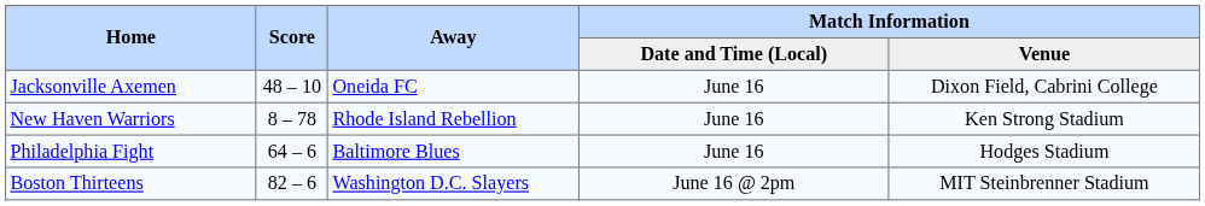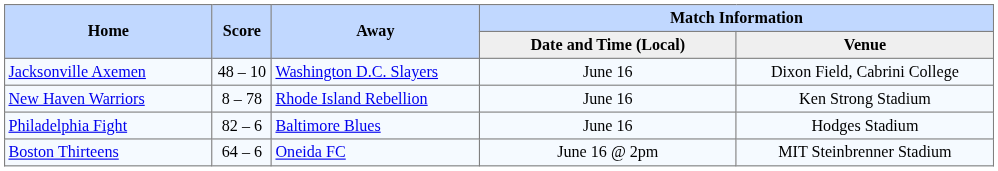Jacksonville Axemen | Away: Oneida FC -> Washington D.C. Slayers
Philadelphia Fight | Score: 64 – 6 -> 82 – 6
Boston Thirteens | Score: 82 – 6 -> 64 – 6
Boston Thirteens | Away: Washington D.C. Slayers -> Oneida FC
